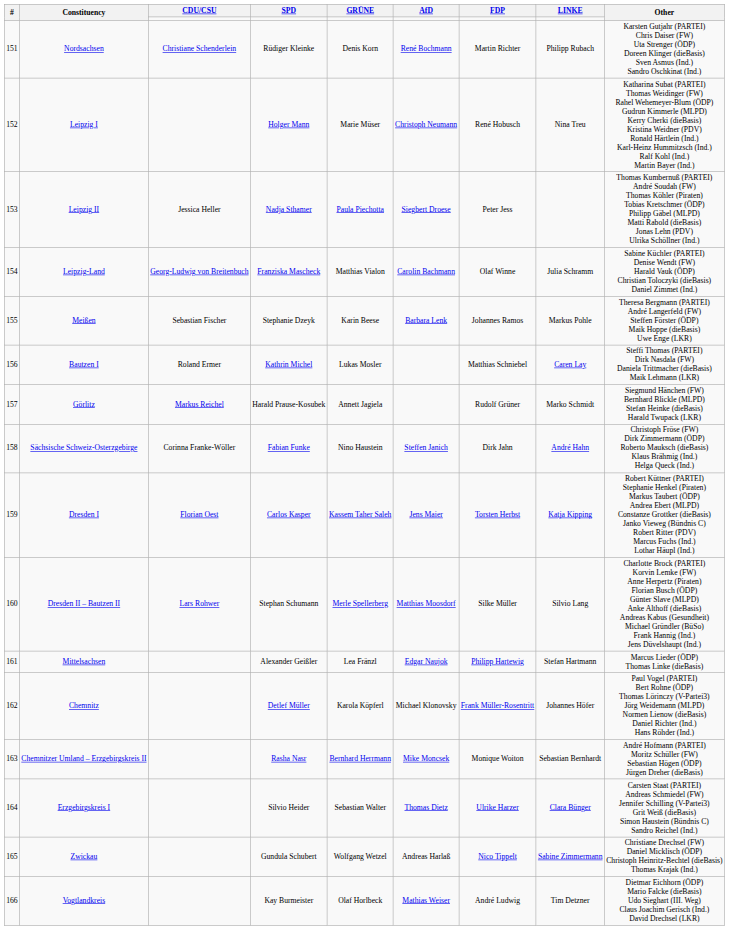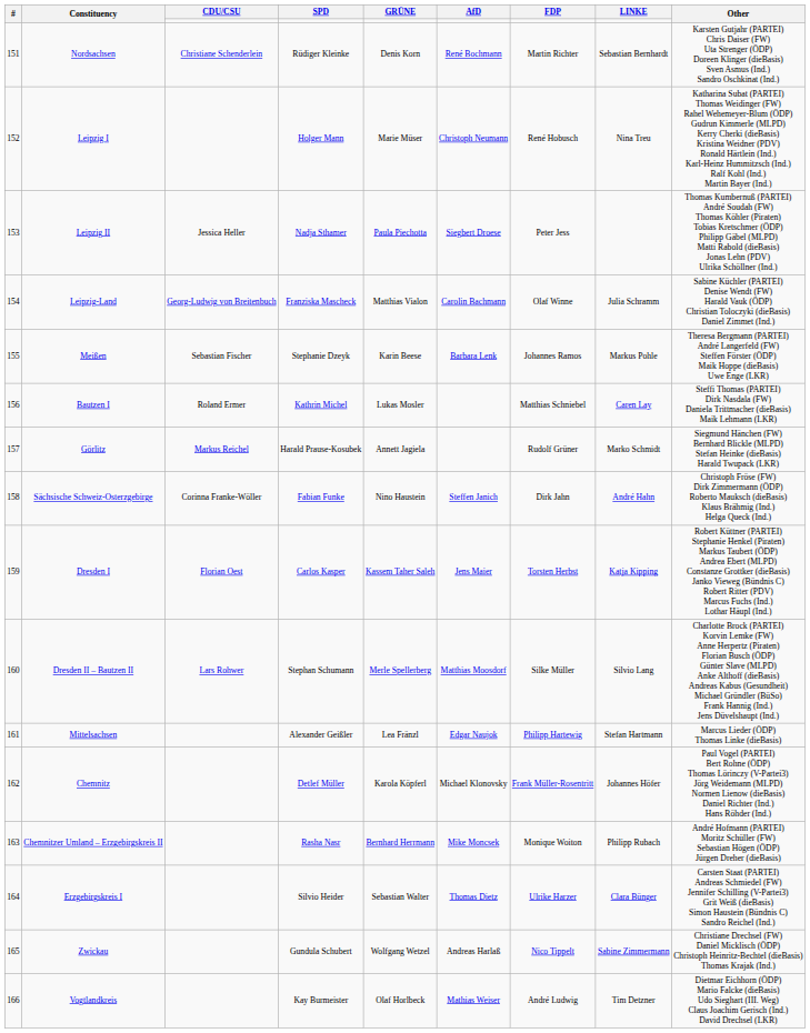Nordsachsen | LINKE: Philipp Rubach -> Sebastian Bernhardt
Chemnitzer Umland – Erzgebirgskreis II | LINKE: Sebastian Bernhardt -> Philipp Rubach
